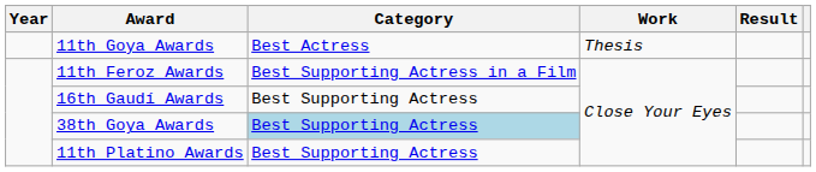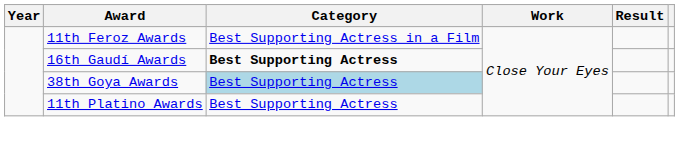- row: 11th Goya Awards | Best Actress | Thesis
16th Gaudí Awards | Category: normal -> bold
